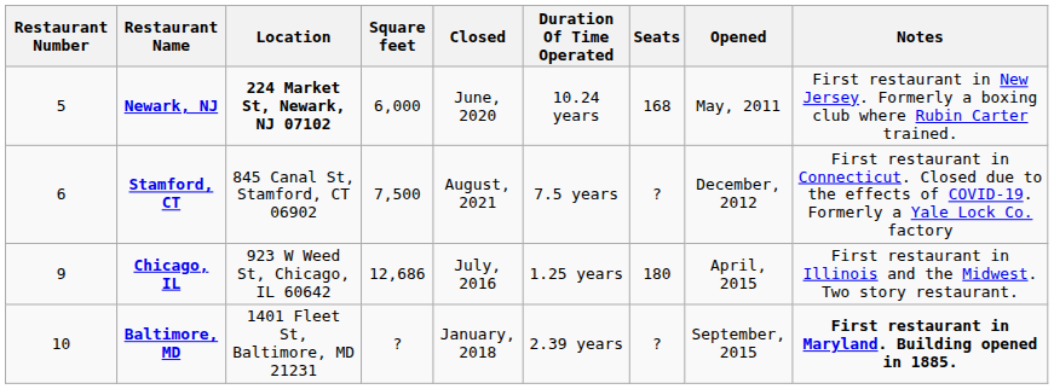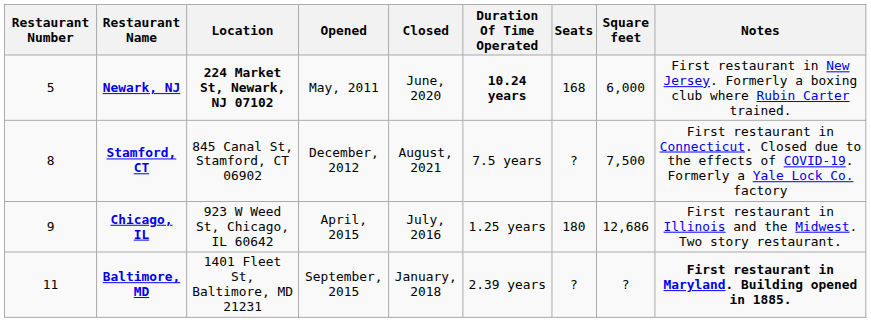columns swapped: Opened <-> Square feet
Newark, NJ | Duration Of Time Operated: normal -> bold
Stamford, CT | Restaurant Number: 6 -> 8
Baltimore, MD | Restaurant Number: 10 -> 11
